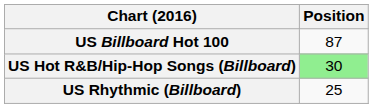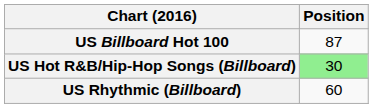US Rhythmic (Billboard) | Position: 25 -> 60
